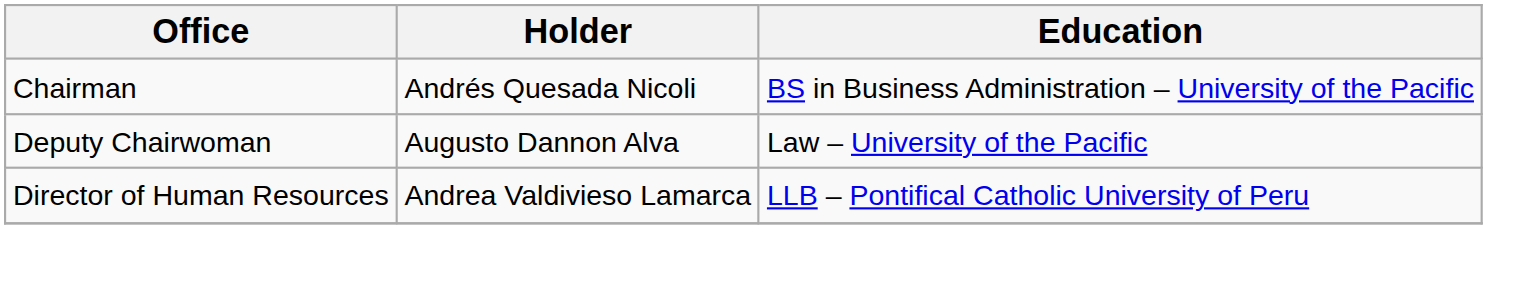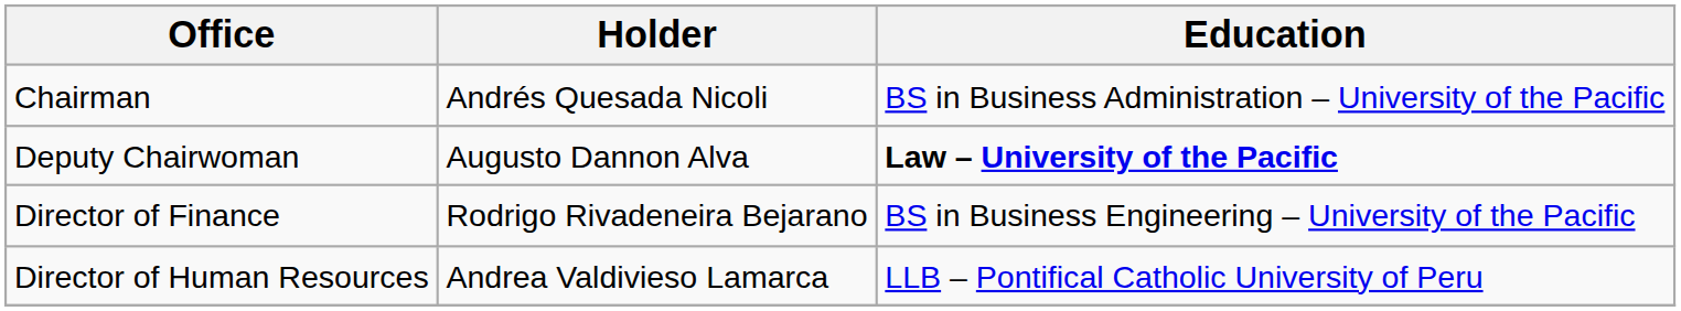Deputy Chairwoman | Education: normal -> bold
+ row: Director of Finance | Rodrigo Rivadeneira Bejarano | BS in Business Engineering – University of the Pacific
